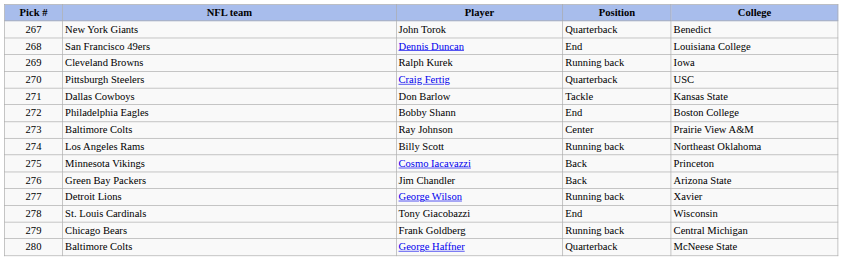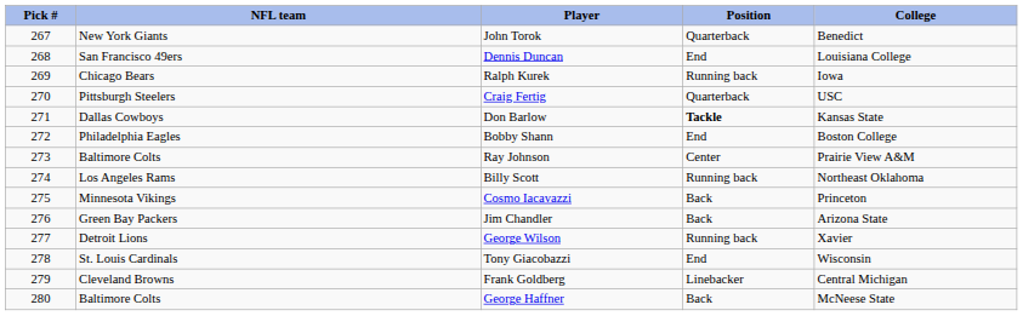Ralph Kurek | NFL team: Cleveland Browns -> Chicago Bears
Don Barlow | Position: normal -> bold
Frank Goldberg | NFL team: Chicago Bears -> Cleveland Browns
Frank Goldberg | Position: Running back -> Linebacker
George Haffner | Position: Quarterback -> Back
